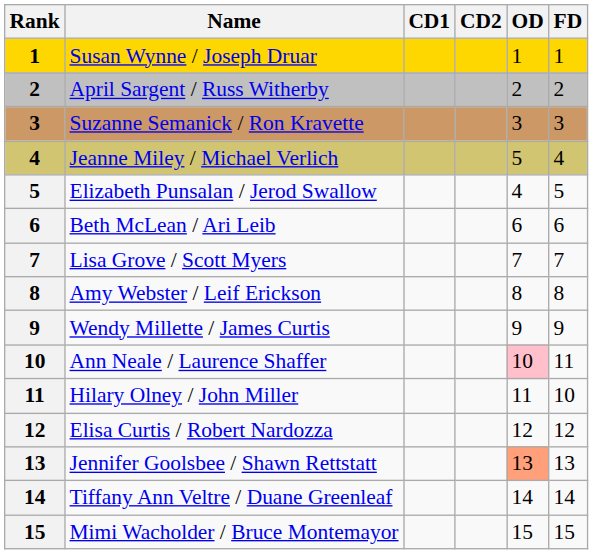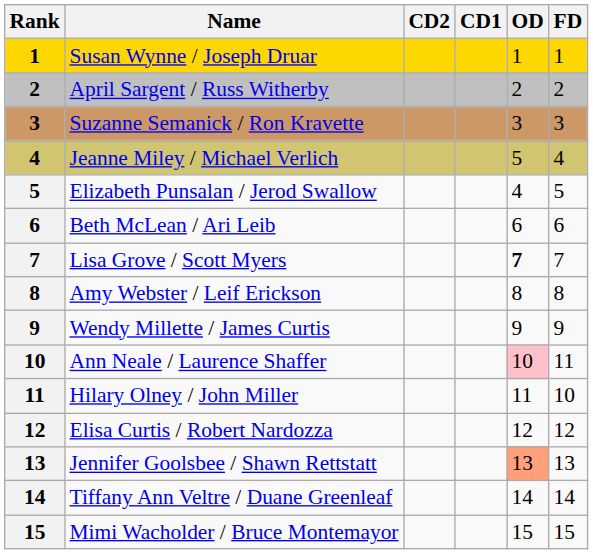columns swapped: CD1 <-> CD2
Lisa Grove / Scott Myers | OD: normal -> bold
